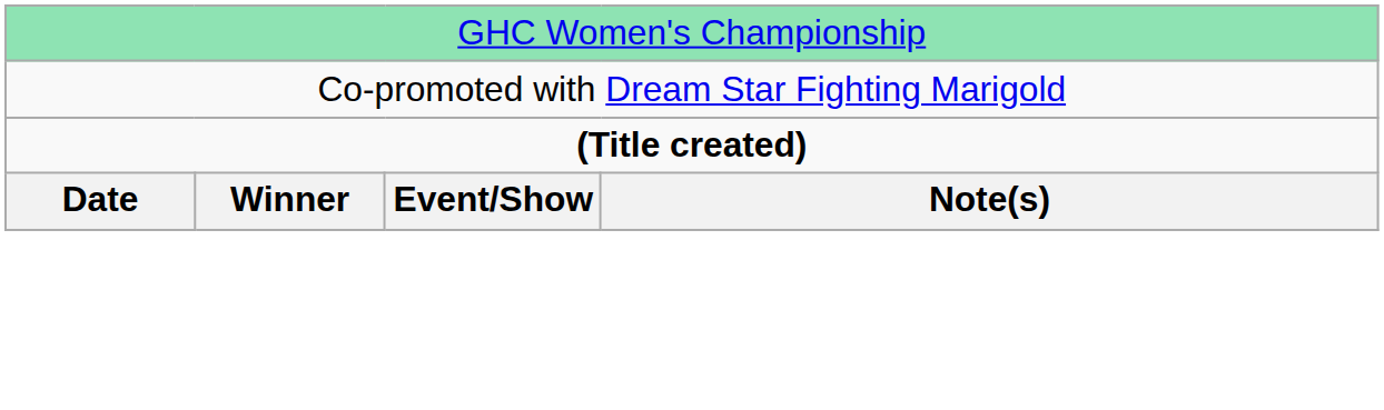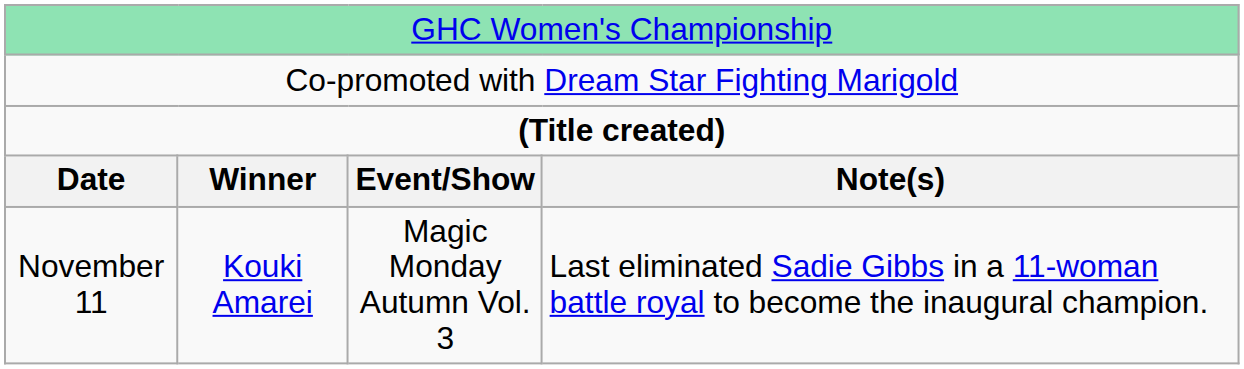+ row: November 11 | Kouki Amarei | Magic Monday Autumn Vol. 3 | Last eliminated Sadie Gibbs in a 11-woman battle royal to become the inaugural champion.
